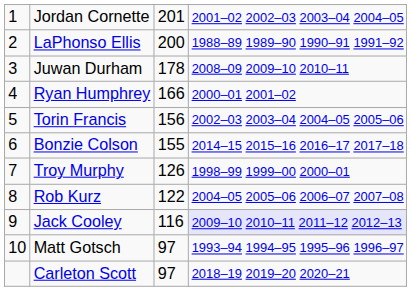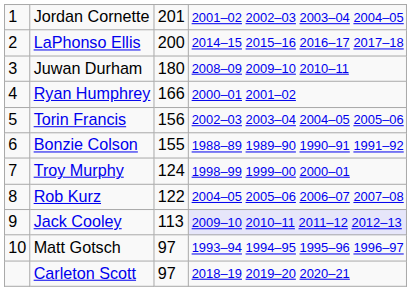LaPhonso Ellis | column 4: 1988–89 1989–90 1990–91 1991–92 -> 2014–15 2015–16 2016–17 2017–18
Juwan Durham | column 3: 178 -> 180
Bonzie Colson | column 4: 2014–15 2015–16 2016–17 2017–18 -> 1988–89 1989–90 1990–91 1991–92
Troy Murphy | column 3: 126 -> 124
Jack Cooley | column 3: 116 -> 113
